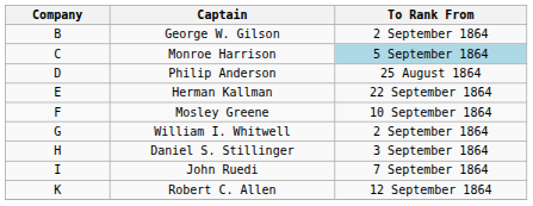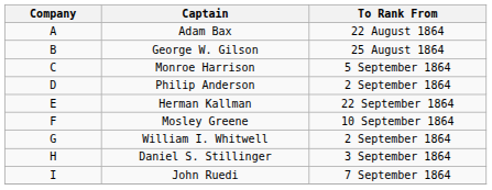+ row: A | Adam Bax | 22 August 1864
George W. Gilson | To Rank From: 2 September 1864 -> 25 August 1864
Monroe Harrison | To Rank From: lightblue background -> no background
Philip Anderson | To Rank From: 25 August 1864 -> 2 September 1864
- row: K | Robert C. Allen | 12 September 1864
